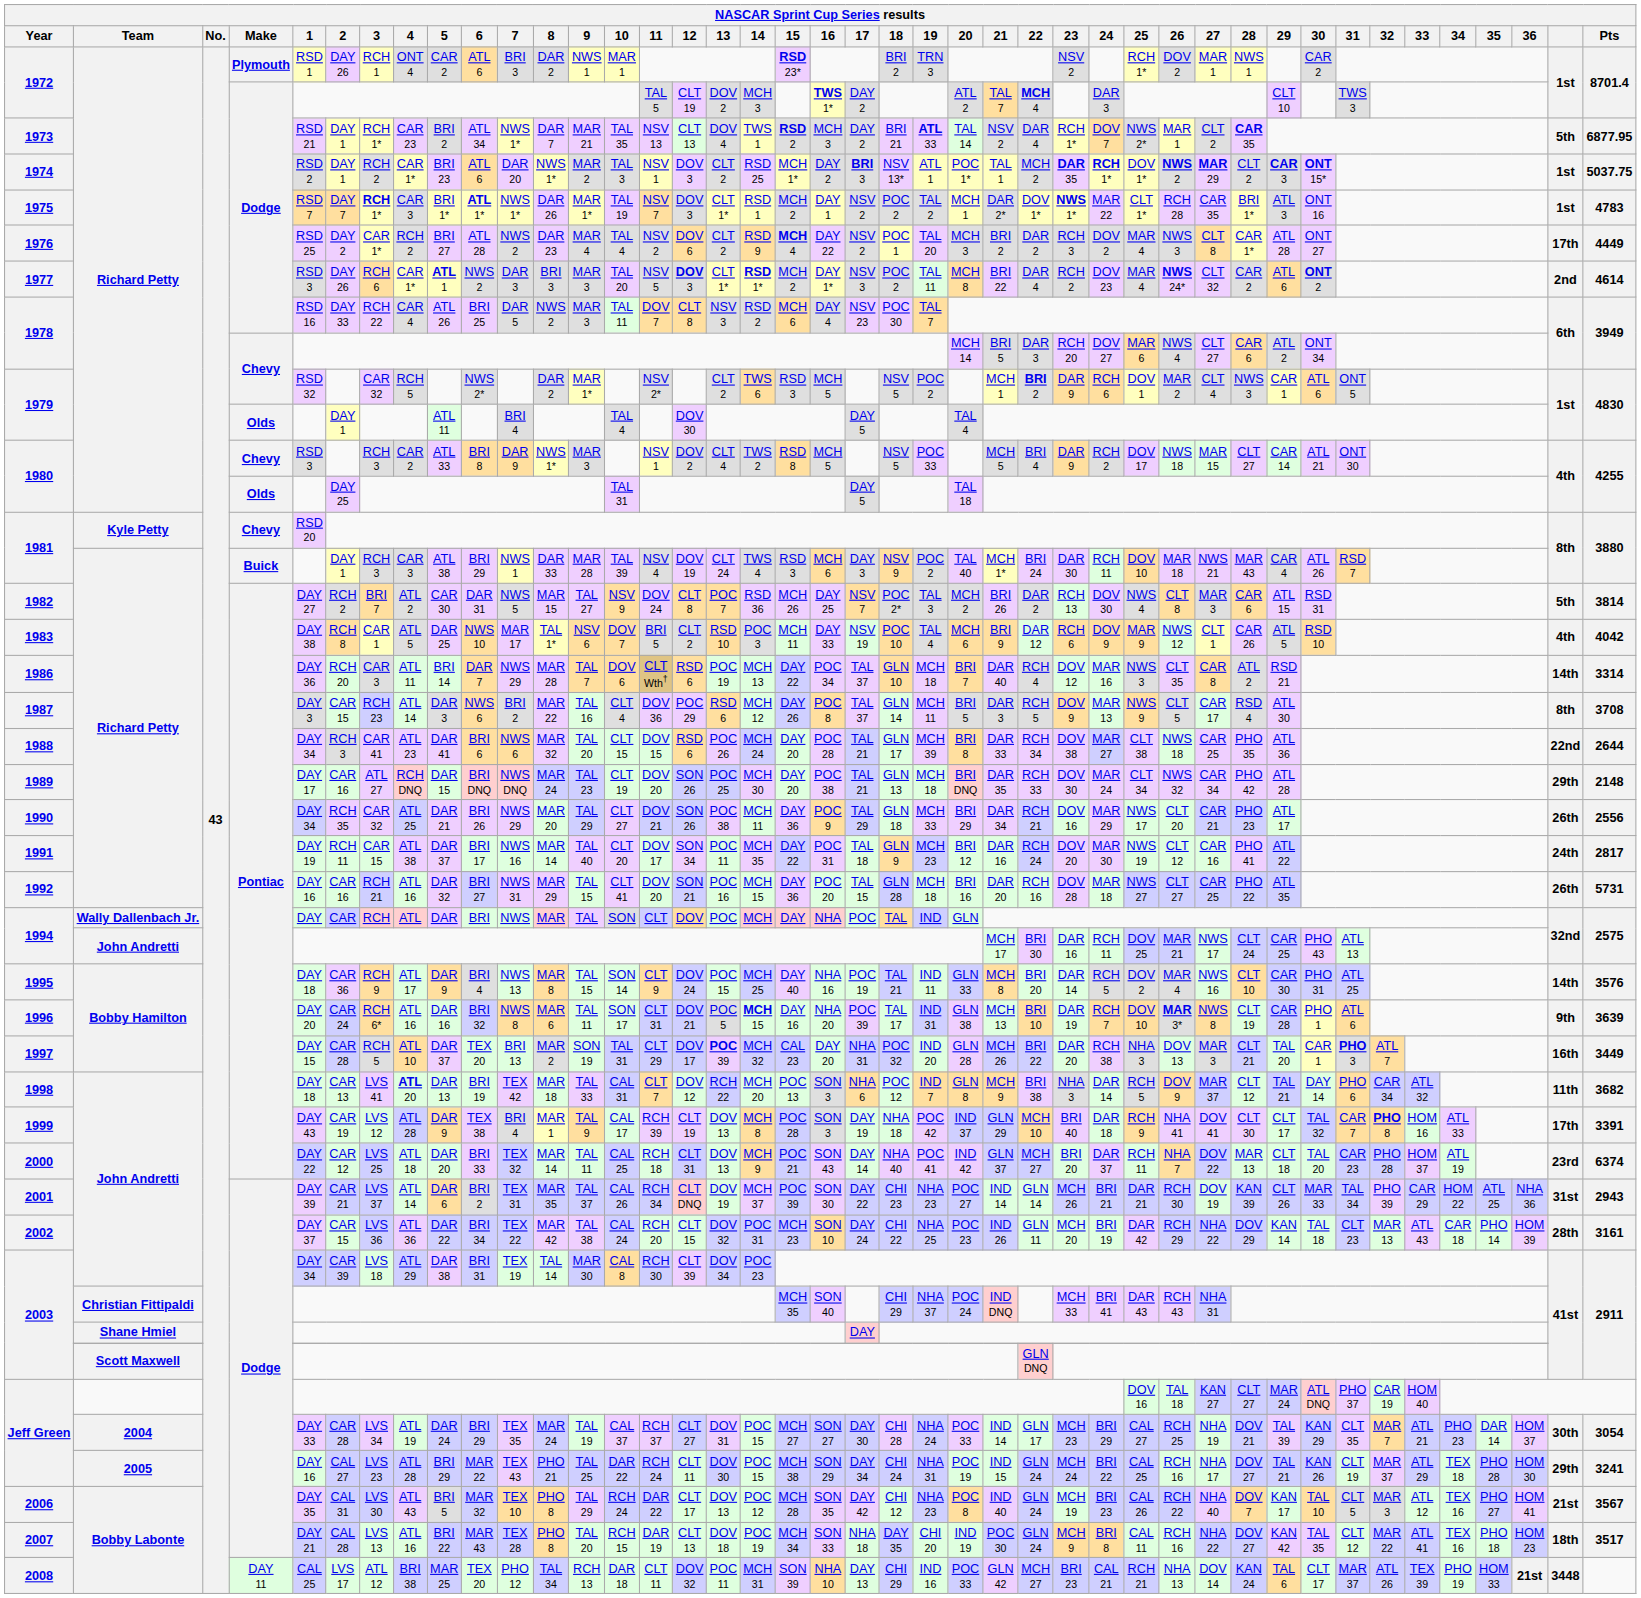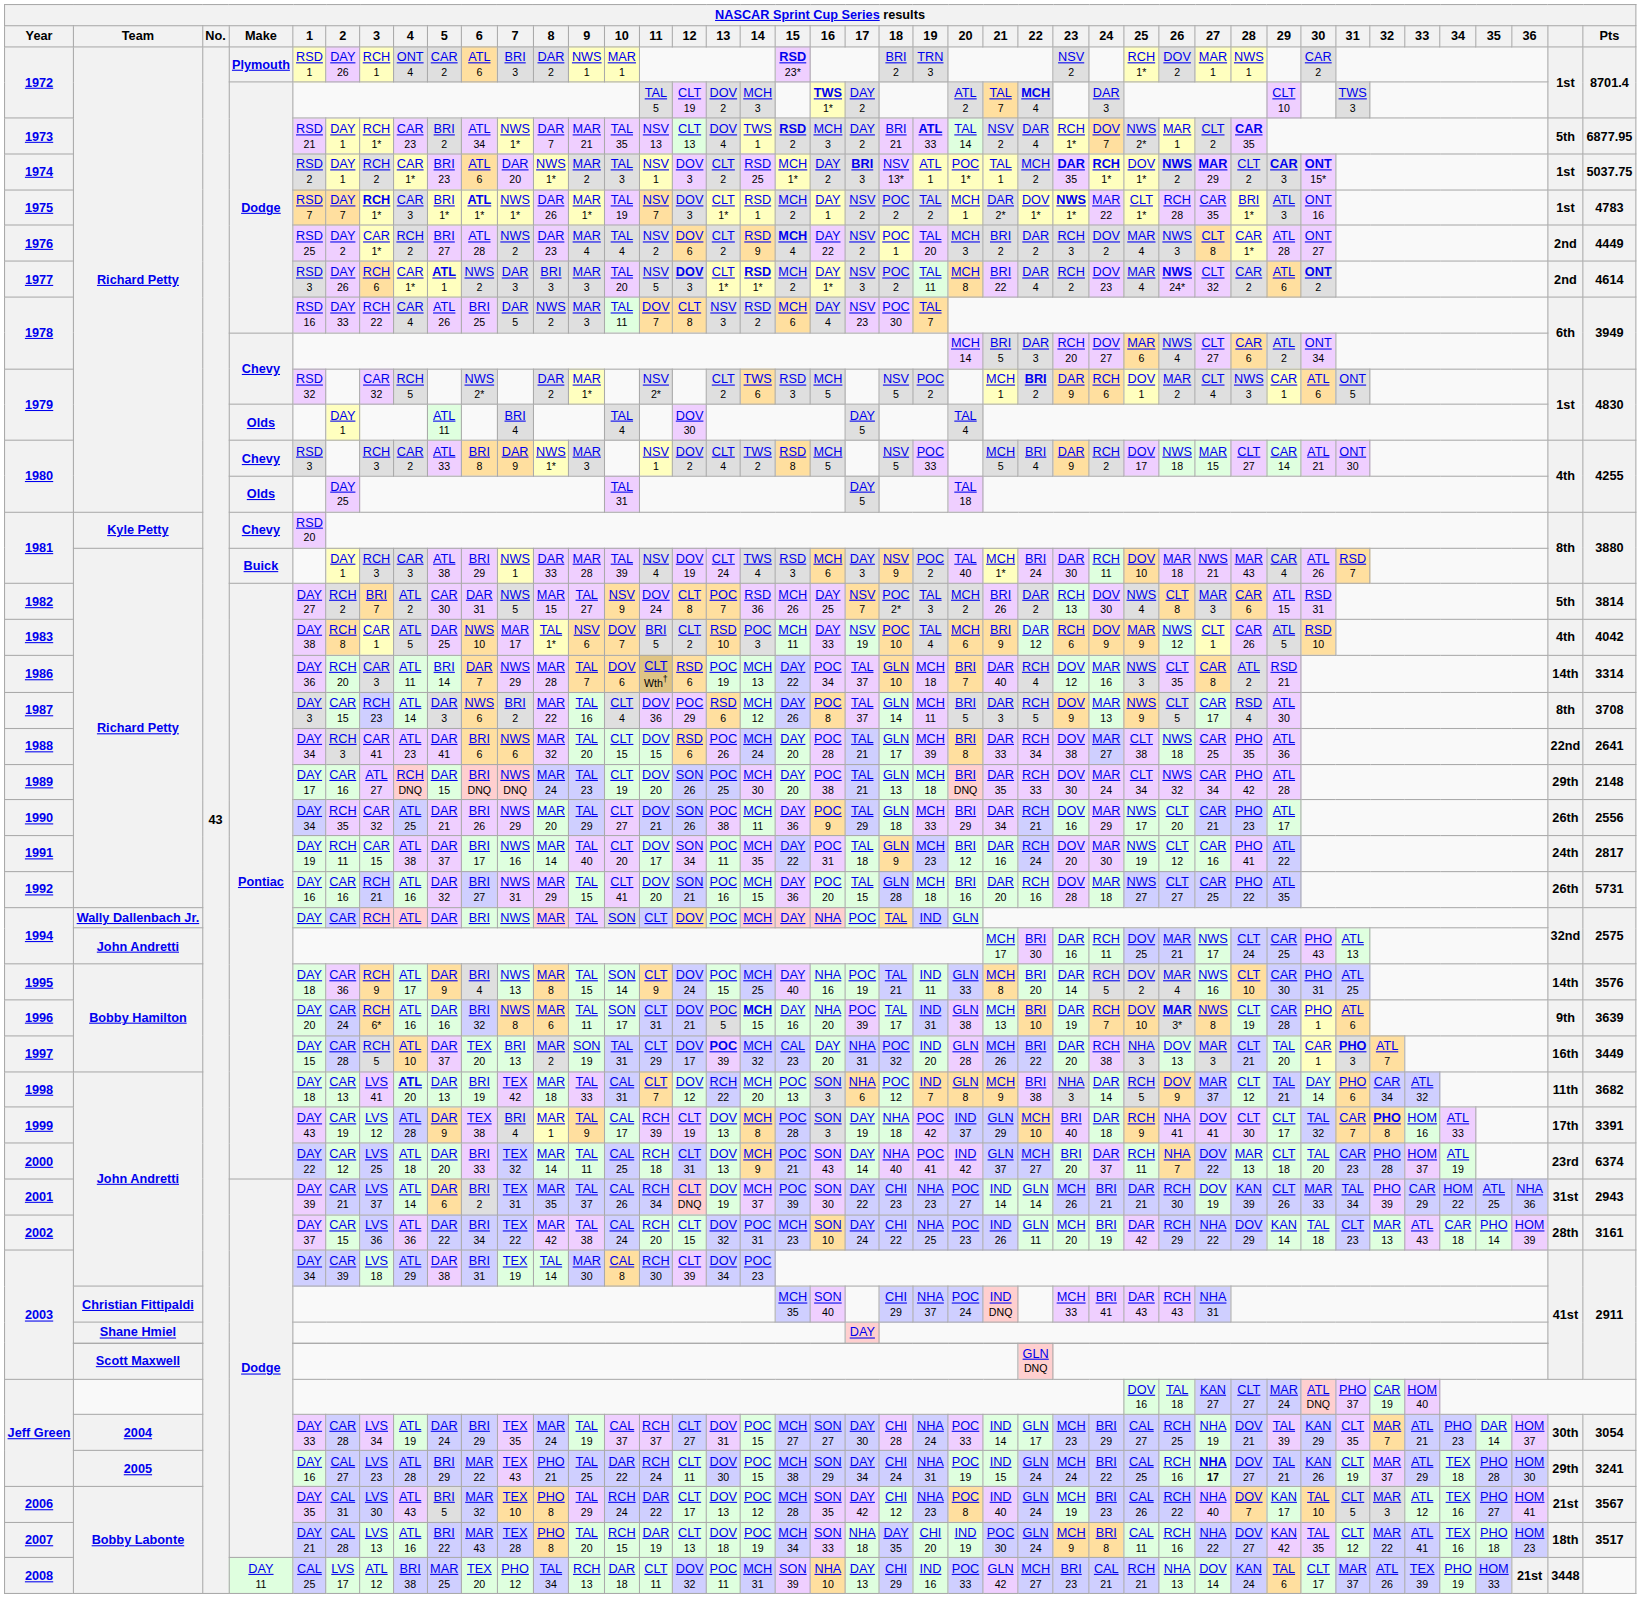1976 | column 41: 17th -> 2nd
1988 | Pts: 2644 -> 2641
Jeff Green / 2005 | 27: normal -> bold
